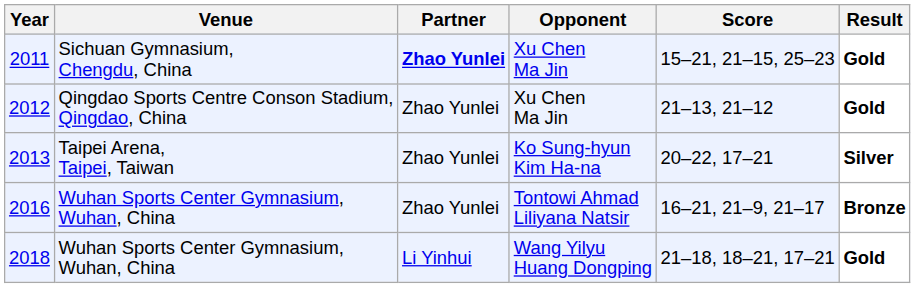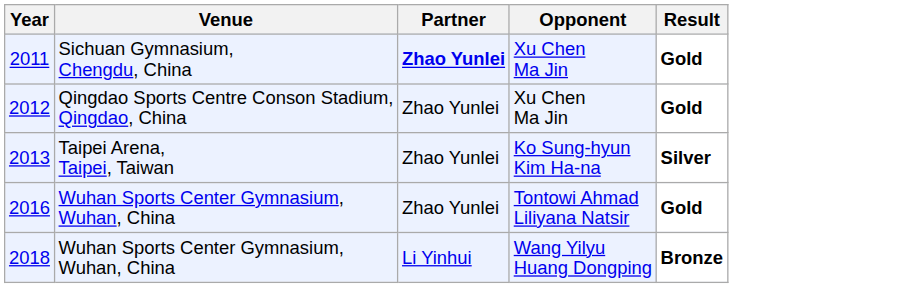- column: Score | 15–21, 21–15, 25–23 | 21–13, 21–12 | 20–22, 17–21 | 16–21, 21–9, 21–17 | 21–18, 18–21, 17–21
2016 | Result: Bronze -> Gold
2018 | Result: Gold -> Bronze
